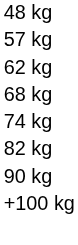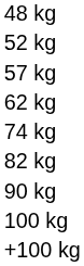+ row: 52 kg
- row: 68 kg
+ row: 100 kg
